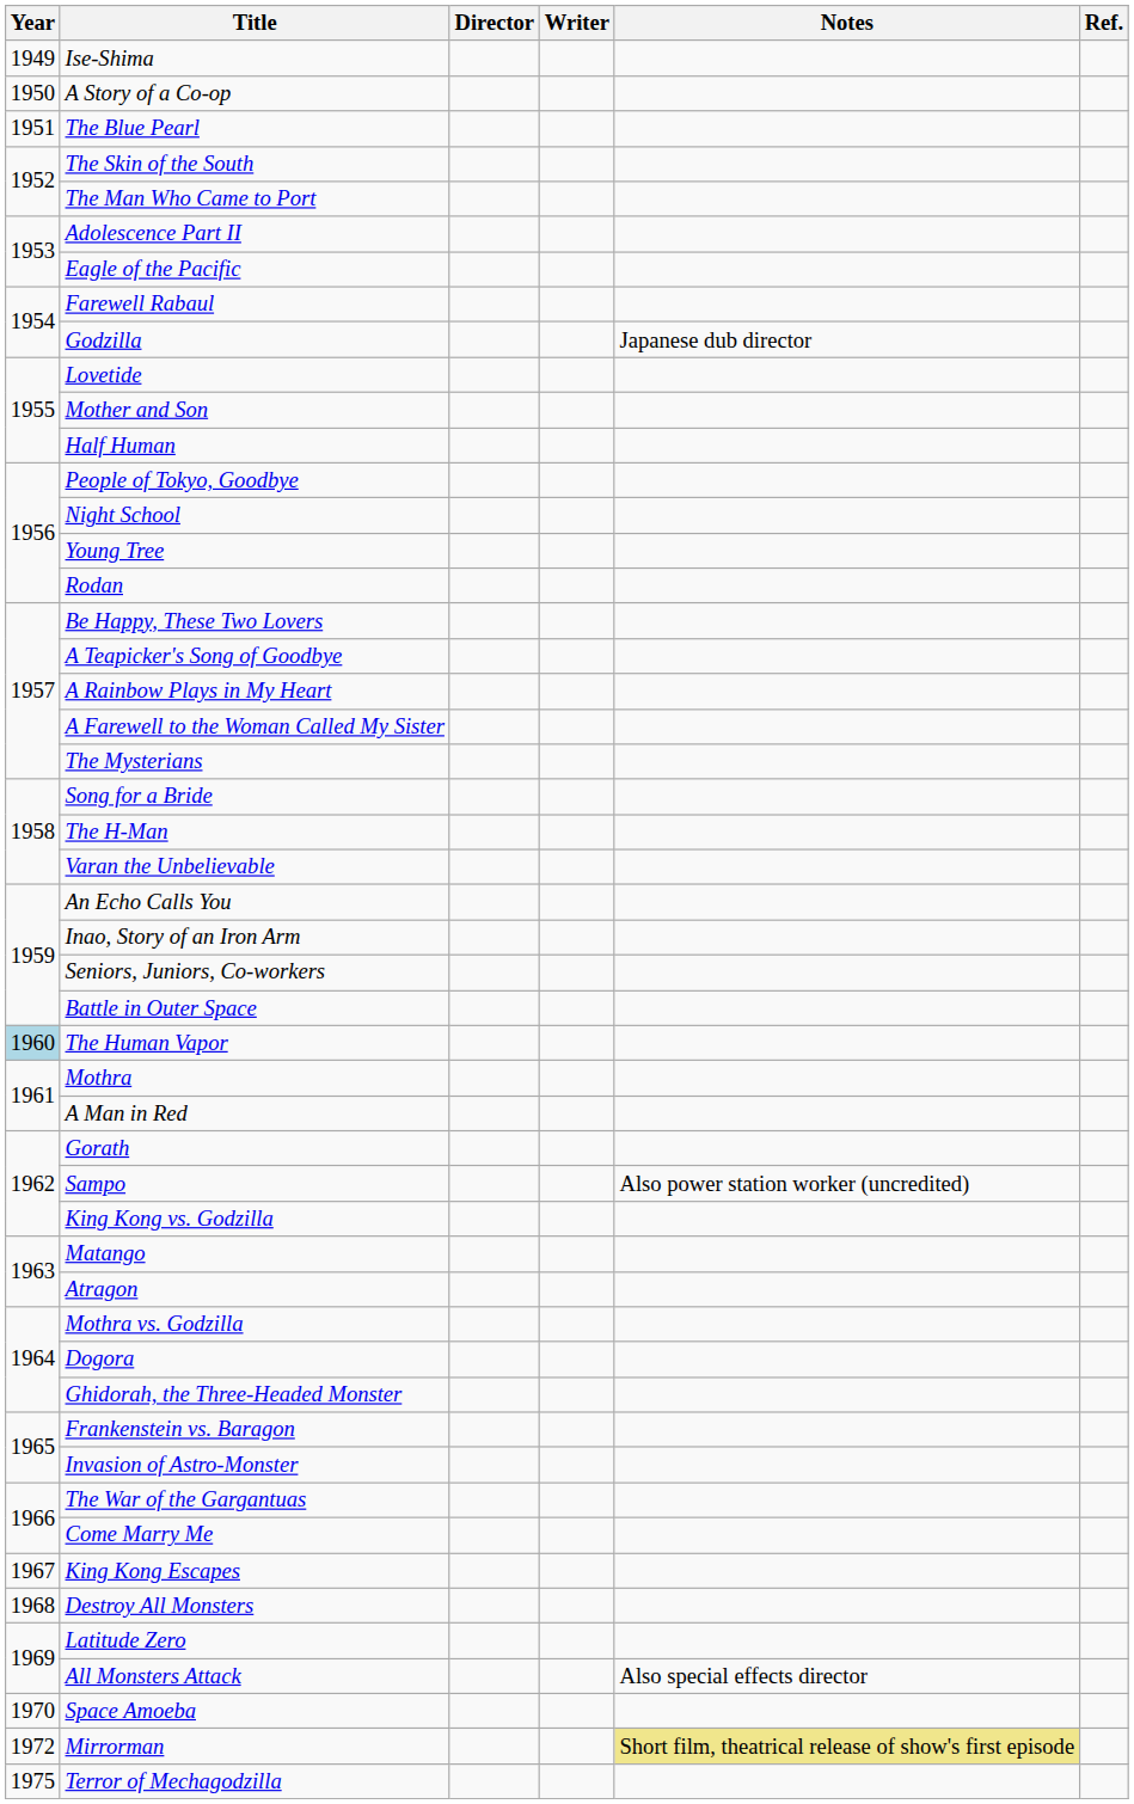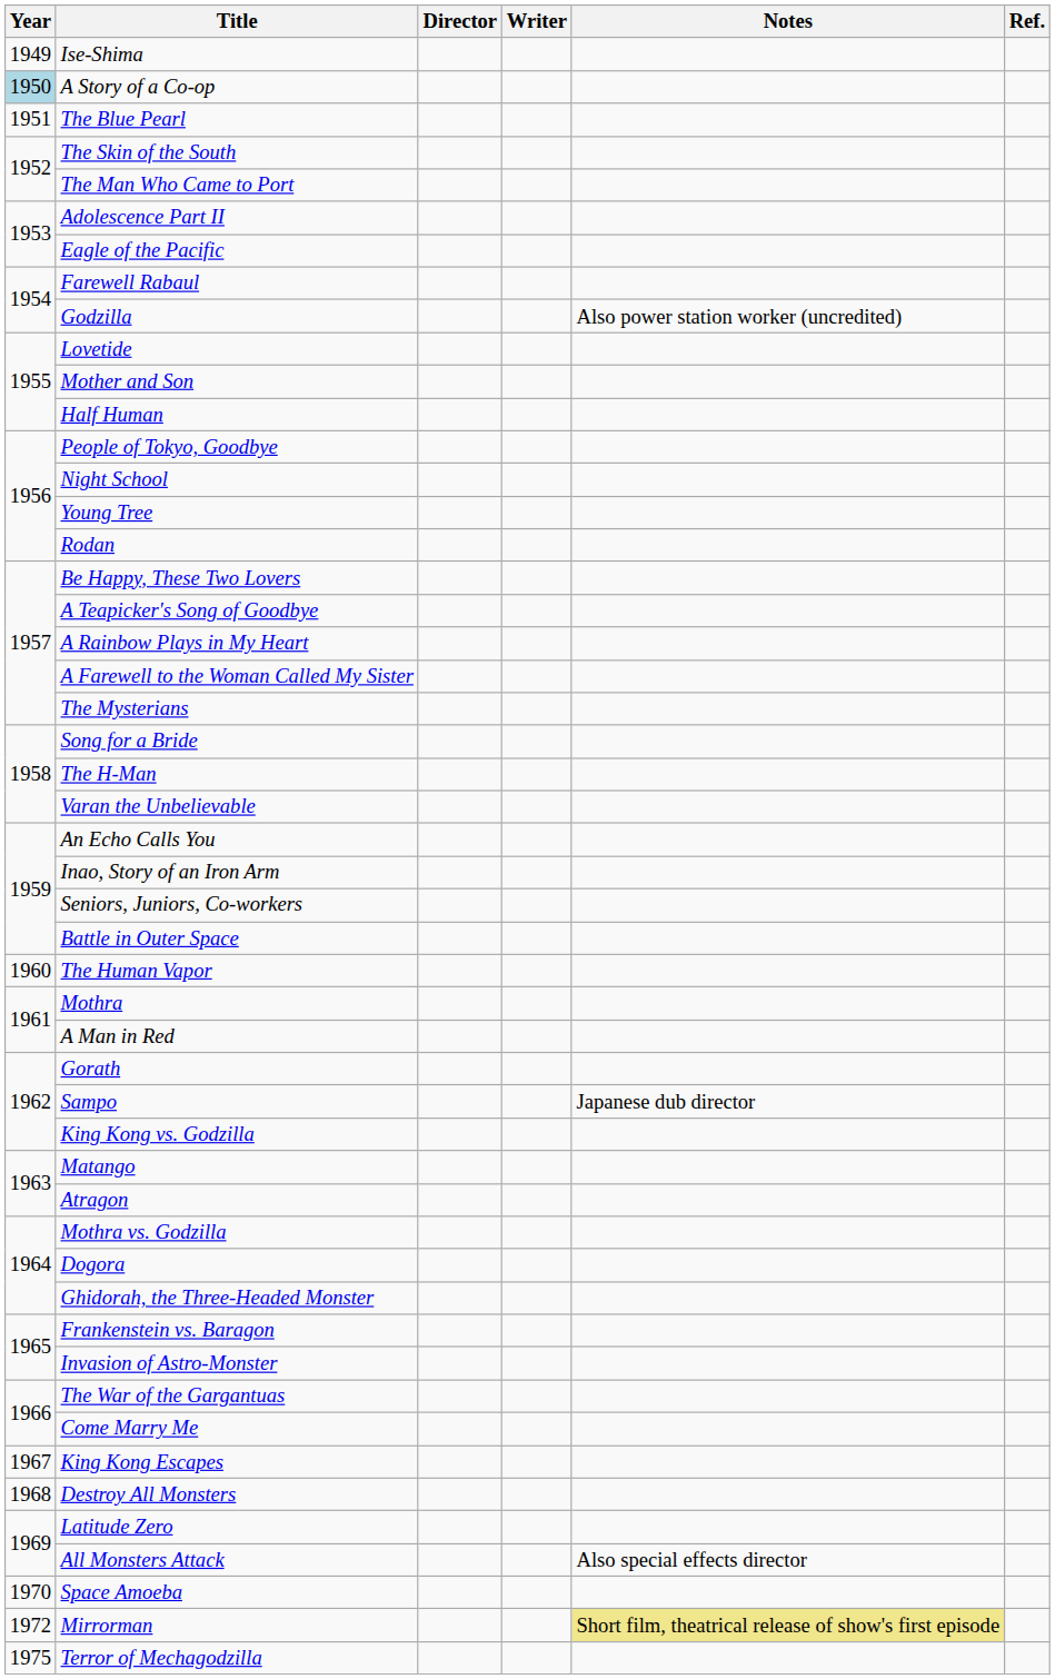A Story of a Co-op | Year: no background -> lightblue background
Godzilla | Notes: Japanese dub director -> Also power station worker (uncredited)
The Human Vapor | Year: lightblue background -> no background
Sampo | Notes: Also power station worker (uncredited) -> Japanese dub director
